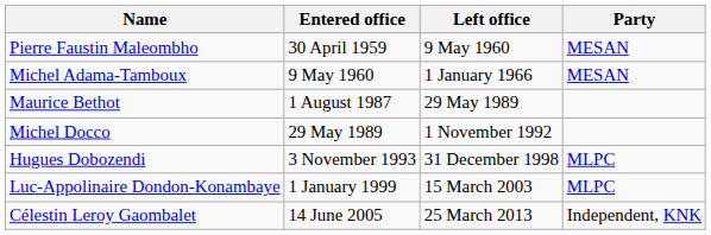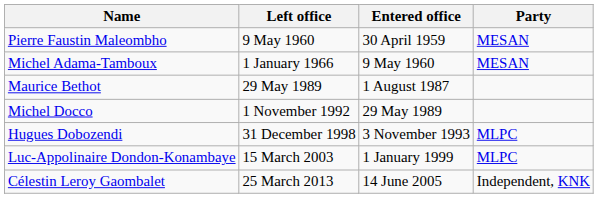columns swapped: Entered office <-> Left office
